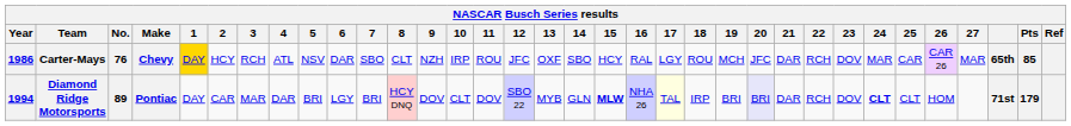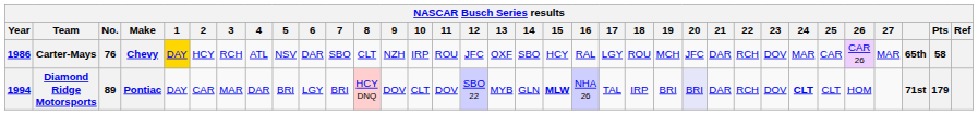Carter-Mays | Pts: 85 -> 58
Diamond Ridge Motorsports | 17: lightyellow background -> no background
